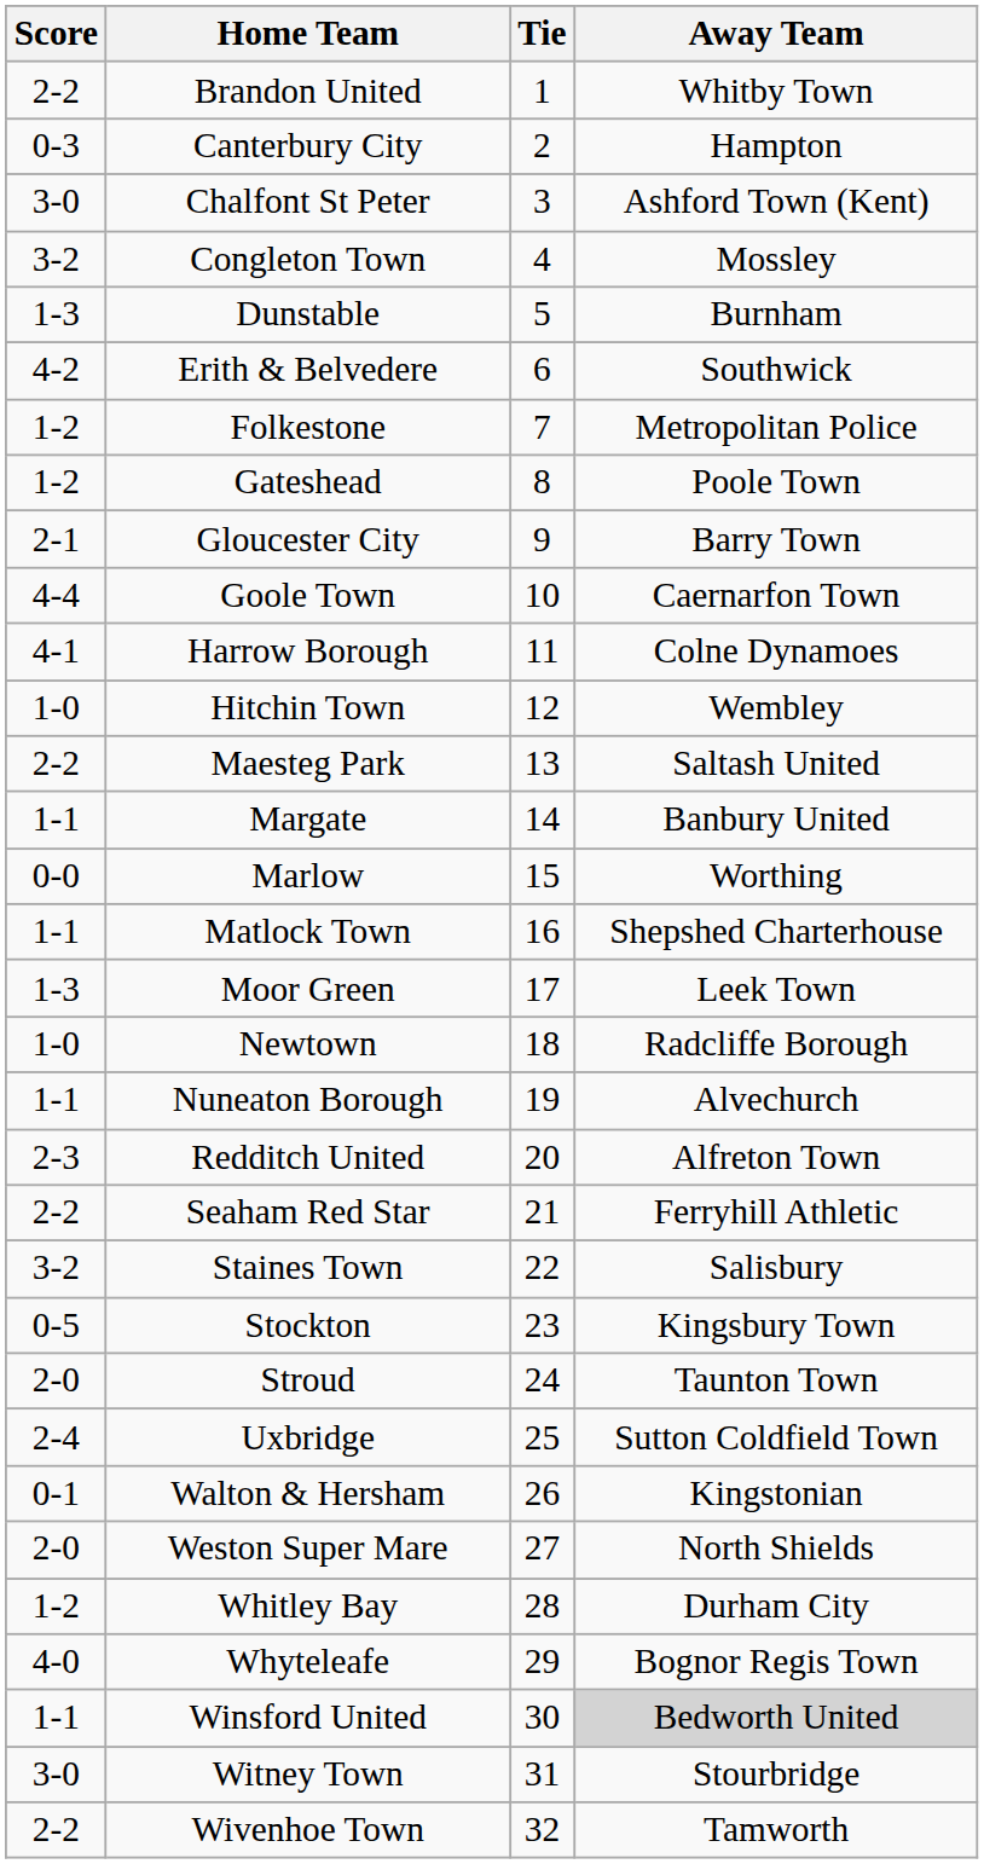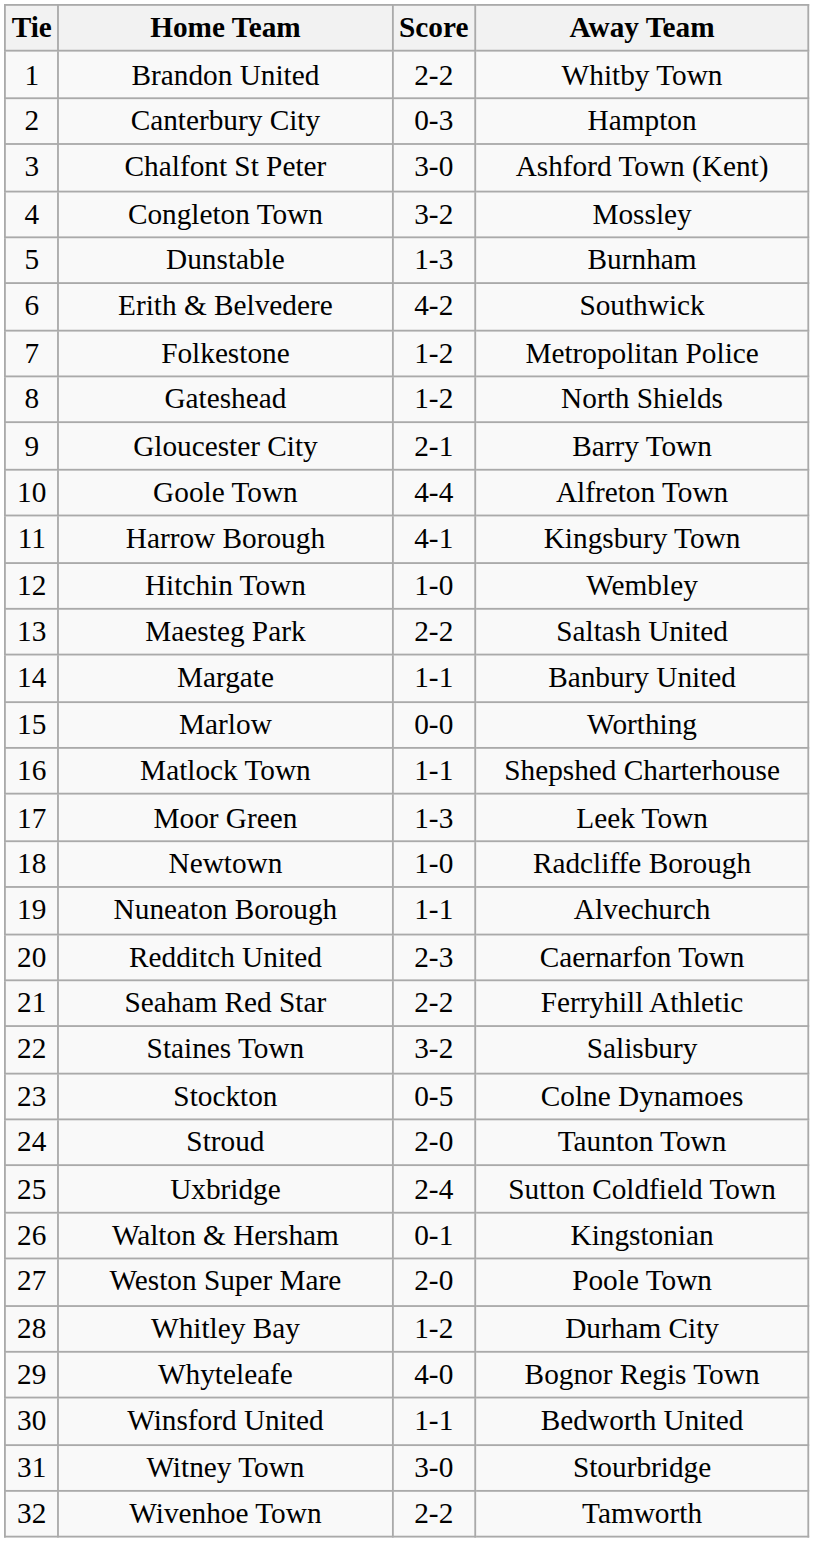columns swapped: Tie <-> Score
Gateshead | Away Team: Poole Town -> North Shields
Goole Town | Away Team: Caernarfon Town -> Alfreton Town
Harrow Borough | Away Team: Colne Dynamoes -> Kingsbury Town
Redditch United | Away Team: Alfreton Town -> Caernarfon Town
Stockton | Away Team: Kingsbury Town -> Colne Dynamoes
Weston Super Mare | Away Team: North Shields -> Poole Town
Winsford United | Away Team: lightgrey background -> no background
